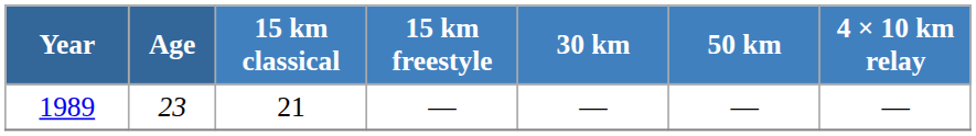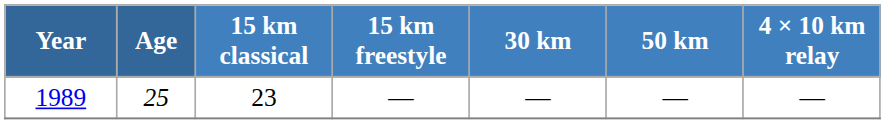1989 | Age: 23 -> 25
1989 | 15 km classical: 21 -> 23
